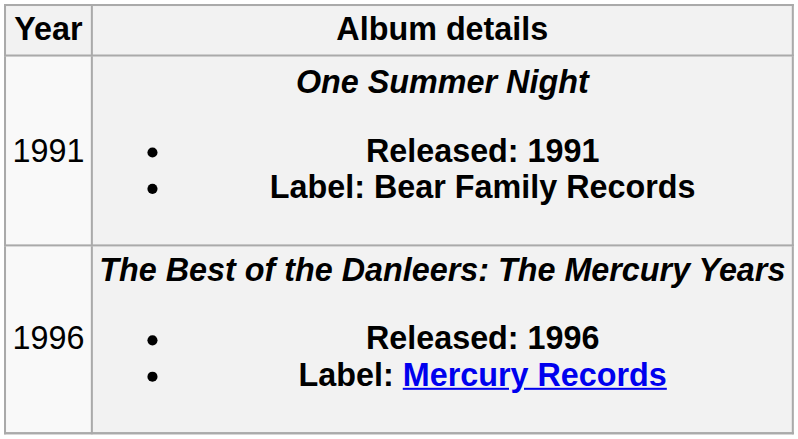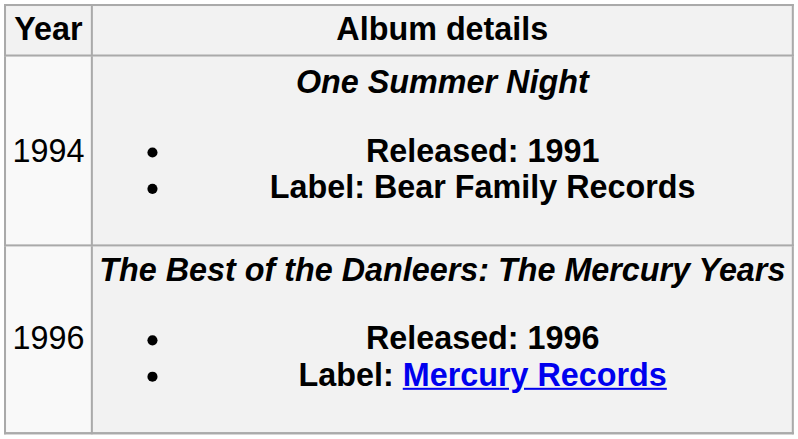One Summer Night Released: 1991 Label: Bear Family Records | Year: 1991 -> 1994
